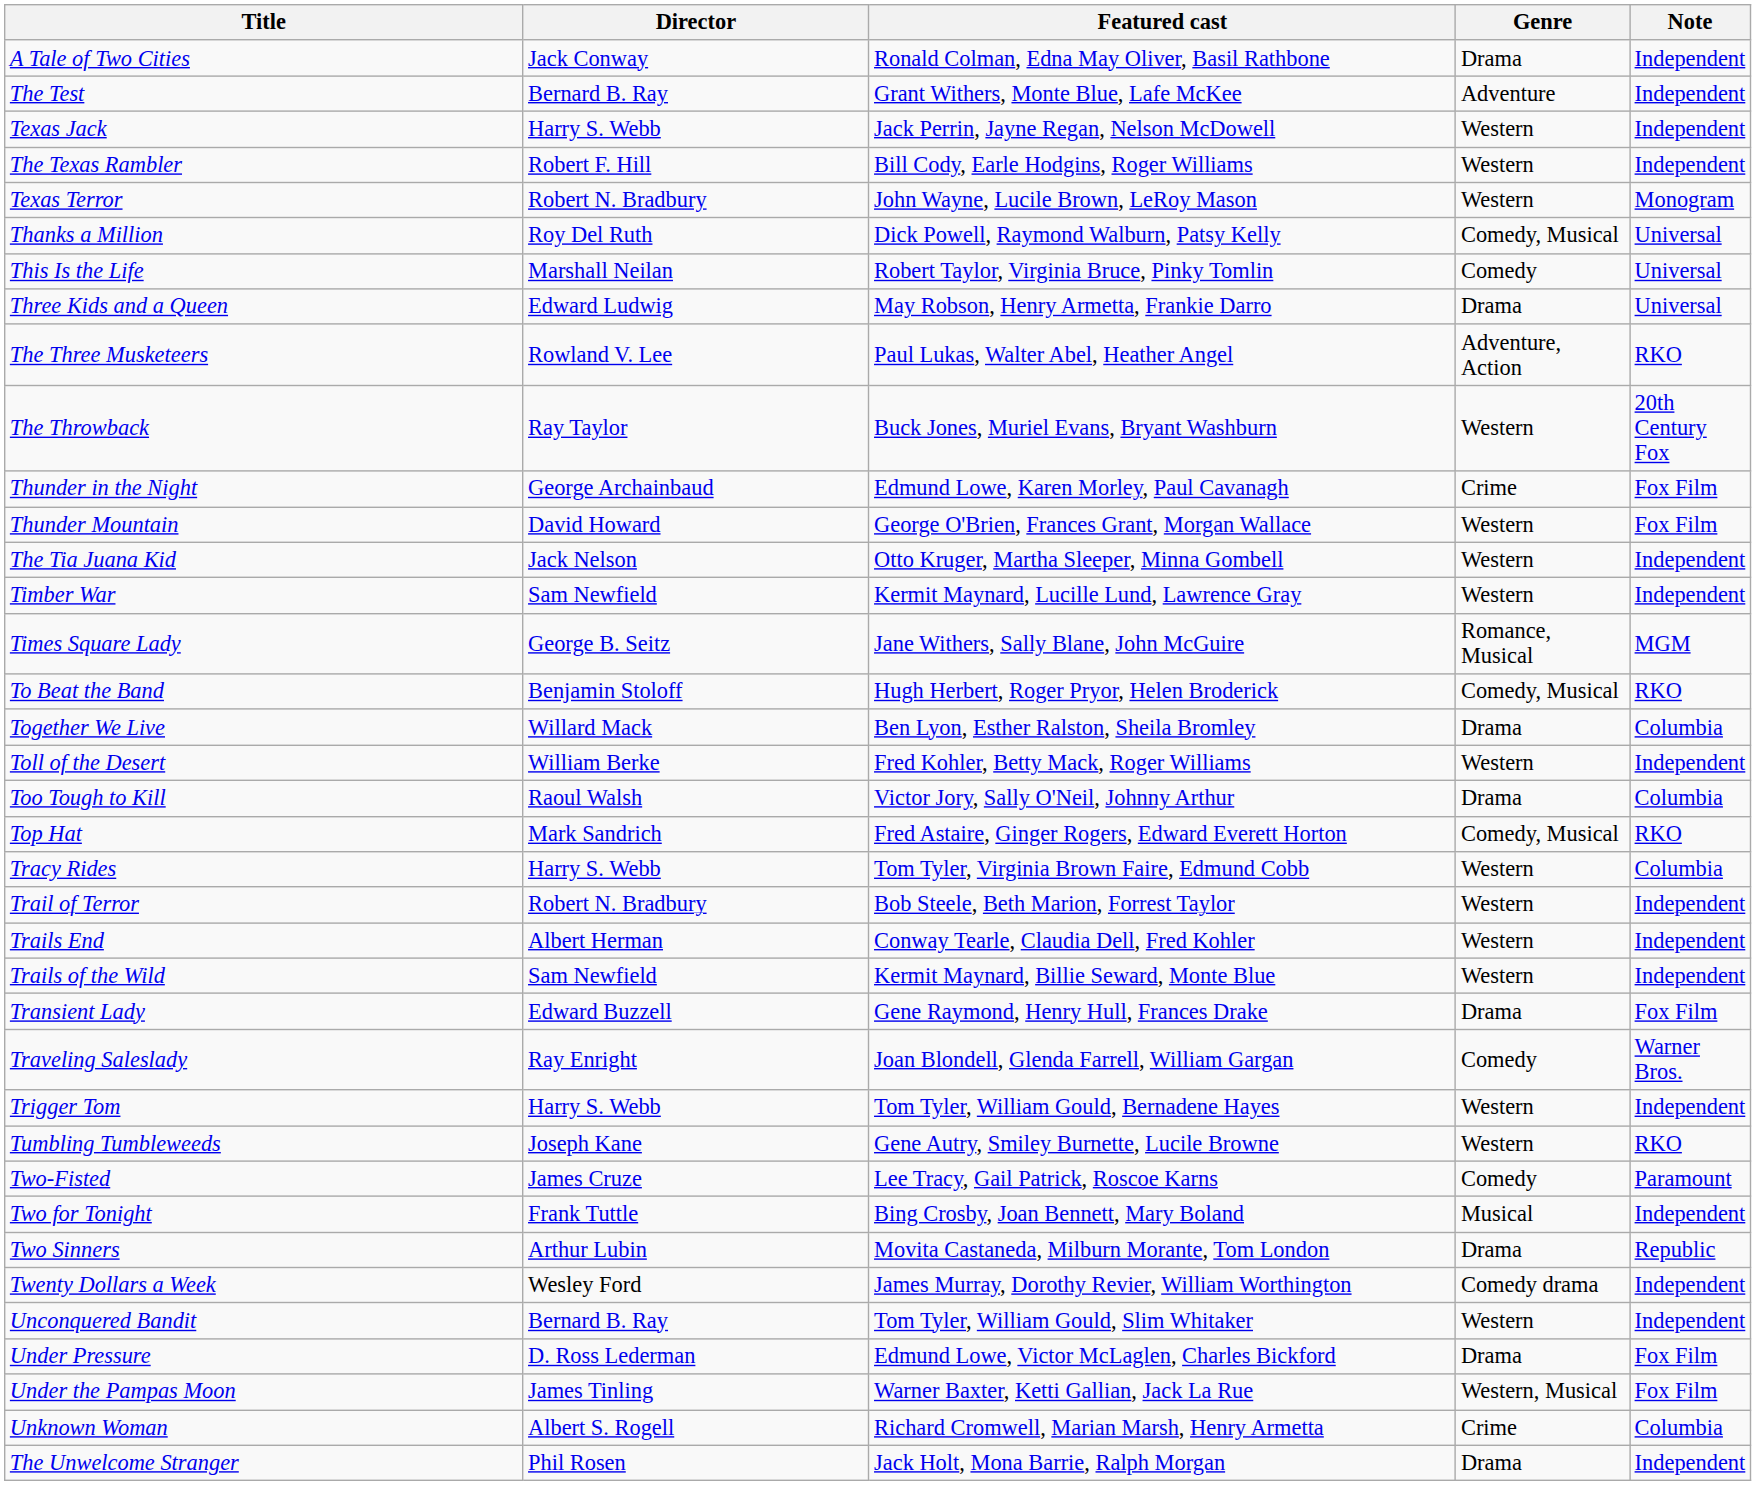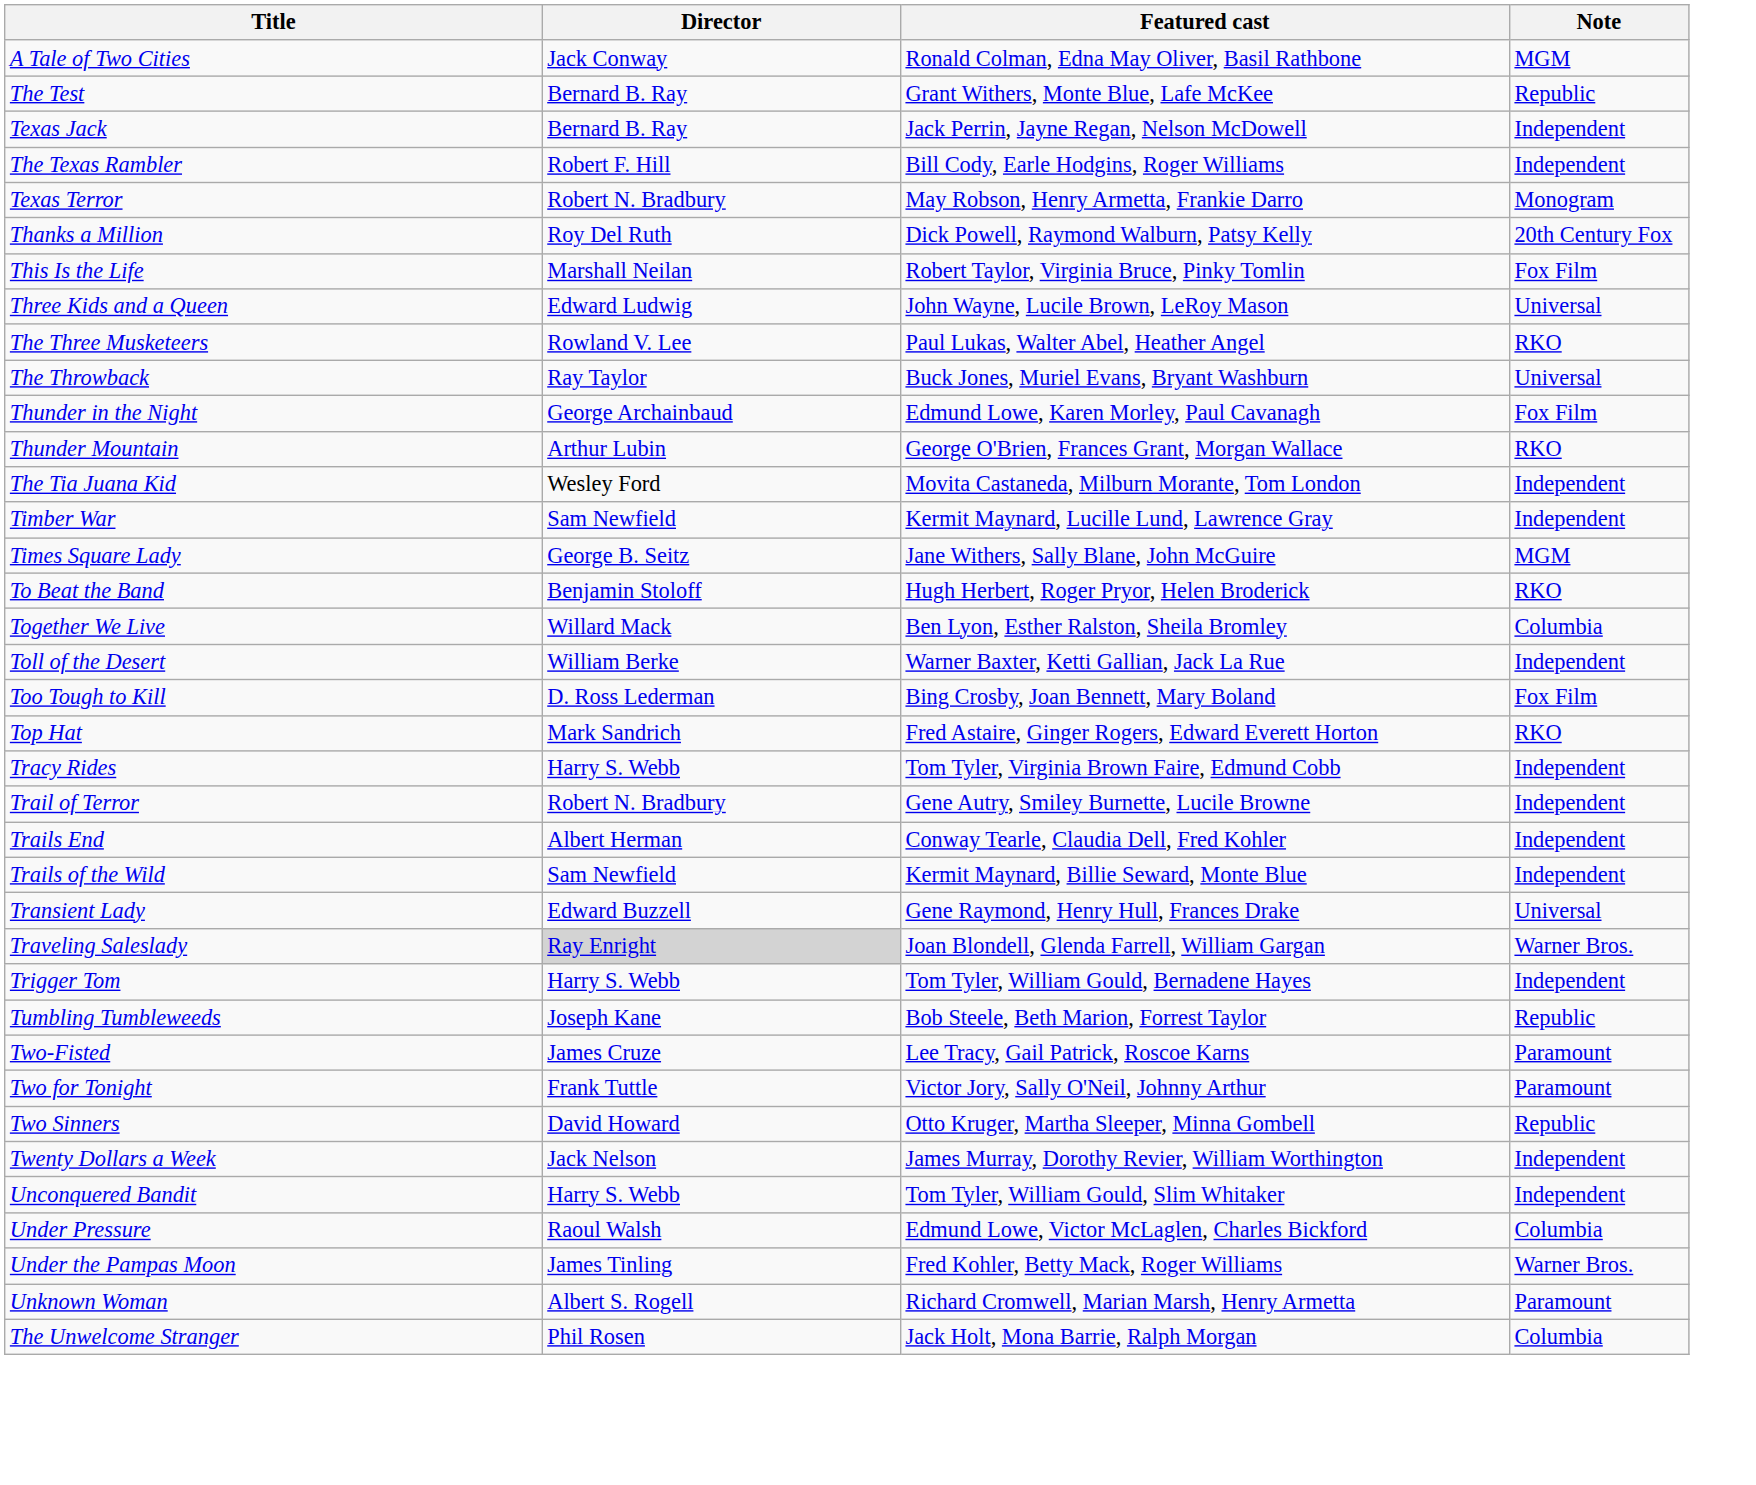- column: Genre | Drama | Adventure | Western | Western | Western | Comedy, Musical | Comedy | Drama | Adventure, Action | Western | Crime | Western | Western | Western | Romance, Musical | Comedy, Musical | Drama | Western | Drama | Comedy, Musical | Western | Western | Western | Western | Drama | Comedy | Western | Western | Comedy | Musical | Drama | Comedy drama | Western | Drama | Western, Musical | Crime | Drama
A Tale of Two Cities | Note: Independent -> MGM
The Test | Note: Independent -> Republic
Texas Jack | Director: Harry S. Webb -> Bernard B. Ray
Texas Terror | Featured cast: John Wayne, Lucile Brown, LeRoy Mason -> May Robson, Henry Armetta, Frankie Darro
Thanks a Million | Note: Universal -> 20th Century Fox
This Is the Life | Note: Universal -> Fox Film
Three Kids and a Queen | Featured cast: May Robson, Henry Armetta, Frankie Darro -> John Wayne, Lucile Brown, LeRoy Mason
The Throwback | Note: 20th Century Fox -> Universal
Thunder Mountain | Director: David Howard -> Arthur Lubin
Thunder Mountain | Note: Fox Film -> RKO
The Tia Juana Kid | Director: Jack Nelson -> Wesley Ford
The Tia Juana Kid | Featured cast: Otto Kruger, Martha Sleeper, Minna Gombell -> Movita Castaneda, Milburn Morante, Tom London
Toll of the Desert | Featured cast: Fred Kohler, Betty Mack, Roger Williams -> Warner Baxter, Ketti Gallian, Jack La Rue
Too Tough to Kill | Director: Raoul Walsh -> D. Ross Lederman
Too Tough to Kill | Featured cast: Victor Jory, Sally O'Neil, Johnny Arthur -> Bing Crosby, Joan Bennett, Mary Boland
Too Tough to Kill | Note: Columbia -> Fox Film
Tracy Rides | Note: Columbia -> Independent
Trail of Terror | Featured cast: Bob Steele, Beth Marion, Forrest Taylor -> Gene Autry, Smiley Burnette, Lucile Browne
Transient Lady | Note: Fox Film -> Universal
Traveling Saleslady | Director: no background -> lightgrey background
Tumbling Tumbleweeds | Featured cast: Gene Autry, Smiley Burnette, Lucile Browne -> Bob Steele, Beth Marion, Forrest Taylor
Tumbling Tumbleweeds | Note: RKO -> Republic
Two for Tonight | Featured cast: Bing Crosby, Joan Bennett, Mary Boland -> Victor Jory, Sally O'Neil, Johnny Arthur
Two for Tonight | Note: Independent -> Paramount
Two Sinners | Director: Arthur Lubin -> David Howard
Two Sinners | Featured cast: Movita Castaneda, Milburn Morante, Tom London -> Otto Kruger, Martha Sleeper, Minna Gombell
Twenty Dollars a Week | Director: Wesley Ford -> Jack Nelson
Unconquered Bandit | Director: Bernard B. Ray -> Harry S. Webb
Under Pressure | Director: D. Ross Lederman -> Raoul Walsh
Under Pressure | Note: Fox Film -> Columbia
Under the Pampas Moon | Featured cast: Warner Baxter, Ketti Gallian, Jack La Rue -> Fred Kohler, Betty Mack, Roger Williams
Under the Pampas Moon | Note: Fox Film -> Warner Bros.
Unknown Woman | Note: Columbia -> Paramount
The Unwelcome Stranger | Note: Independent -> Columbia
